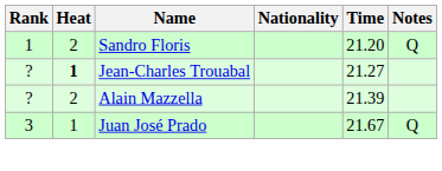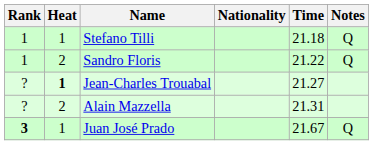+ row: 1 | 1 | Stefano Tilli | 21.18 | Q
Sandro Floris | Time: 21.20 -> 21.22
Alain Mazzella | Time: 21.39 -> 21.31
Juan José Prado | Rank: normal -> bold
